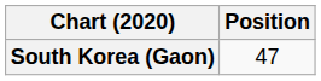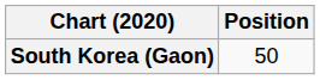South Korea (Gaon) | Position: 47 -> 50
